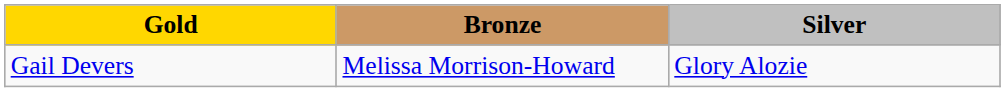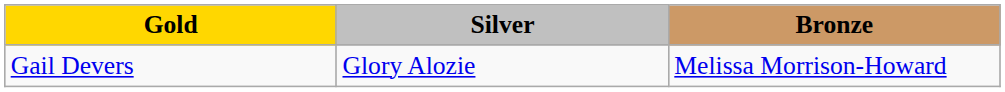columns swapped: Silver <-> Bronze
